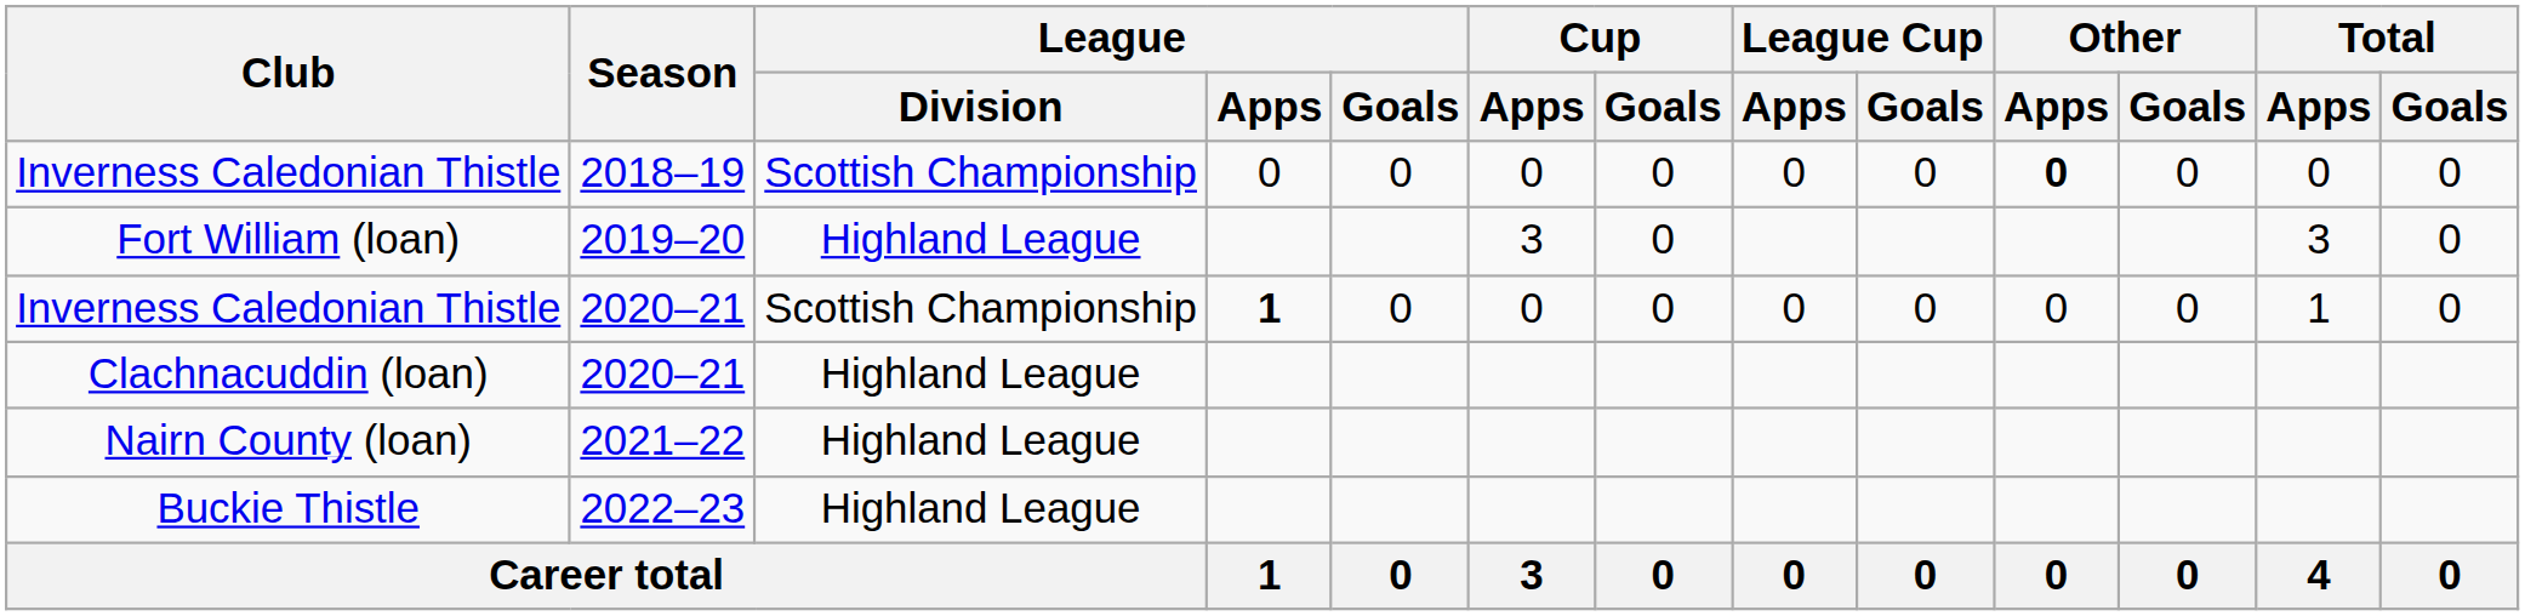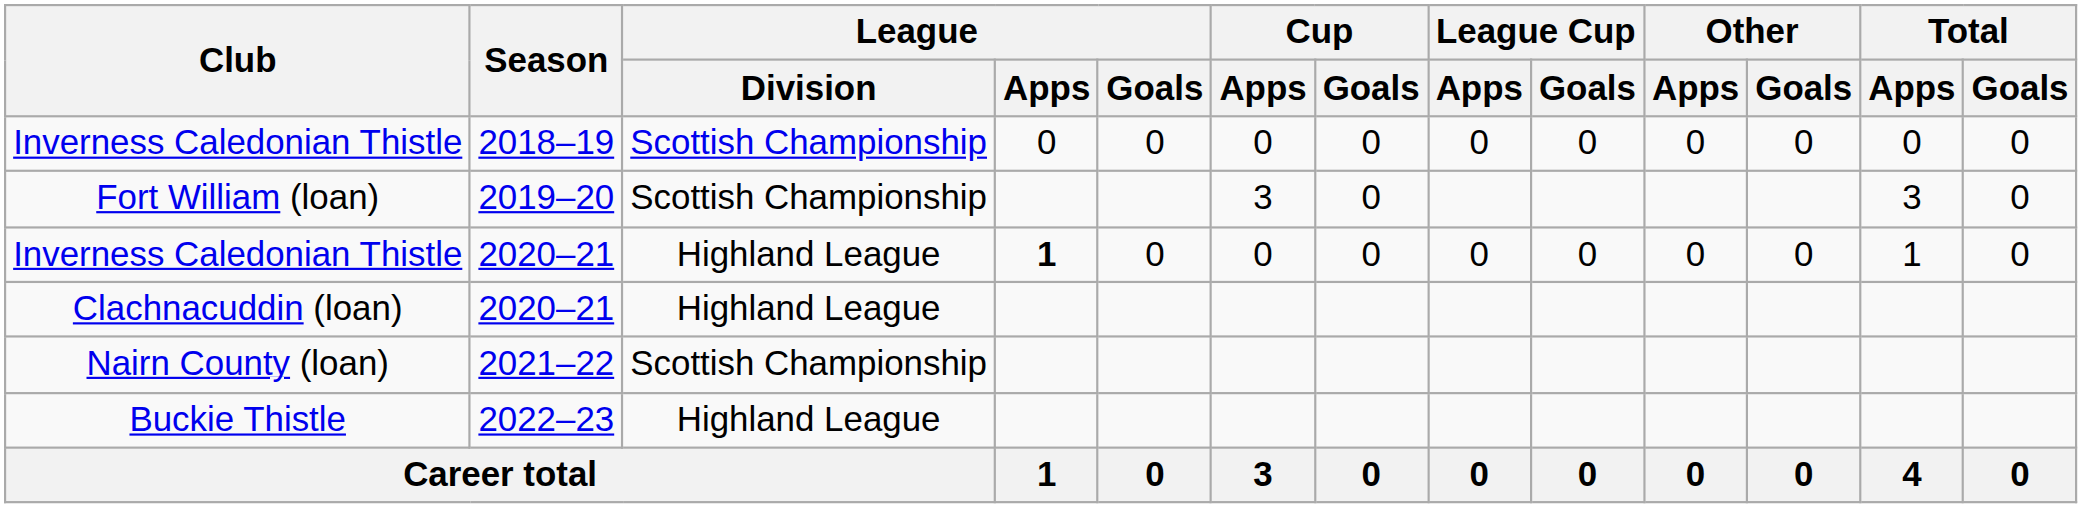Inverness Caledonian Thistle / 2018–19 | Other / Apps: bold -> normal
Fort William (loan) | League / Division: Highland League -> Scottish Championship
Inverness Caledonian Thistle / 2020–21 | League / Division: Scottish Championship -> Highland League
Nairn County (loan) | League / Division: Highland League -> Scottish Championship
